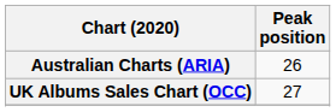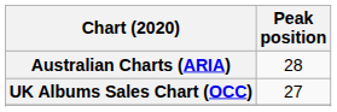Australian Charts (ARIA) | Peak position: 26 -> 28
